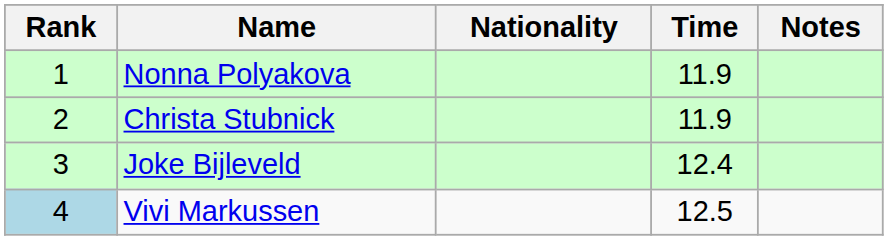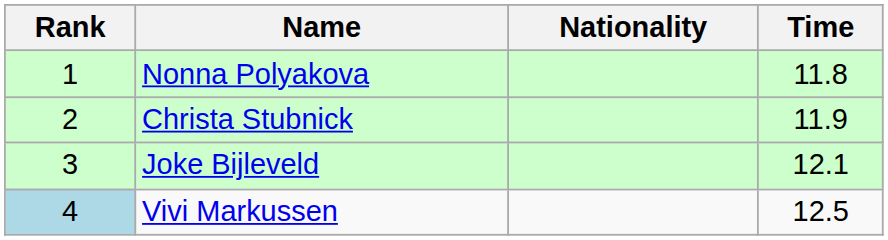- column: Notes
Nonna Polyakova | Time: 11.9 -> 11.8
Joke Bijleveld | Time: 12.4 -> 12.1
